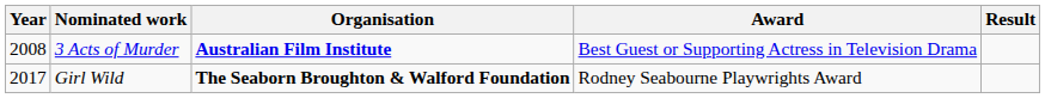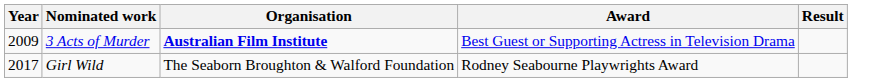3 Acts of Murder | Year: 2008 -> 2009
Girl Wild | Organisation: bold -> normal
